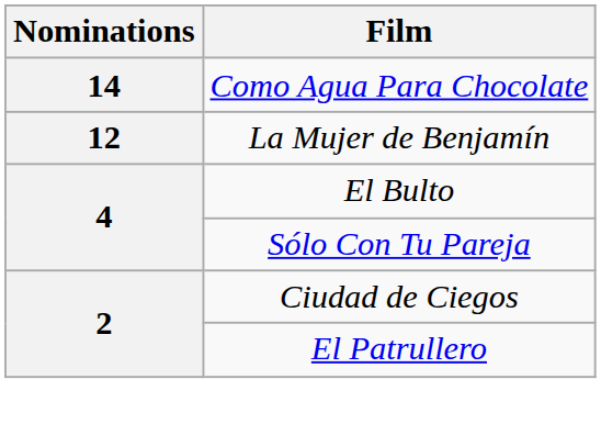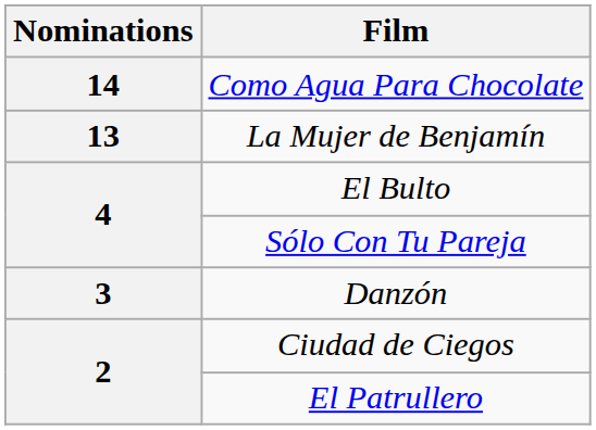La Mujer de Benjamín | Nominations: 12 -> 13
+ row: 3 | Danzón
